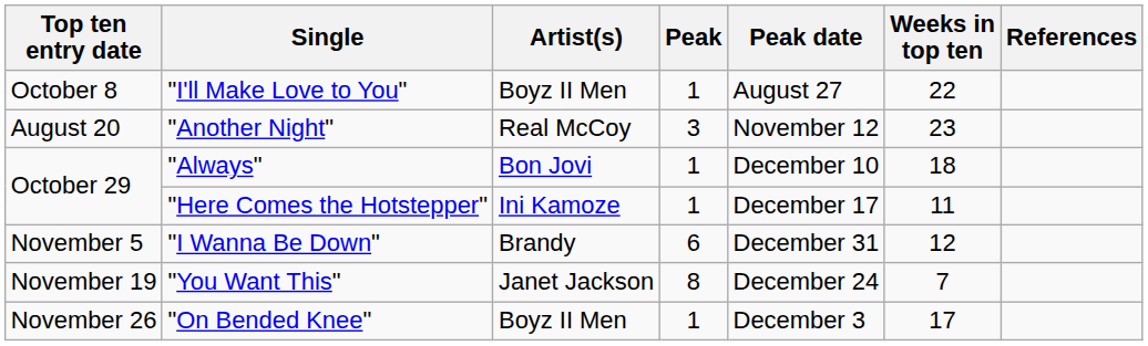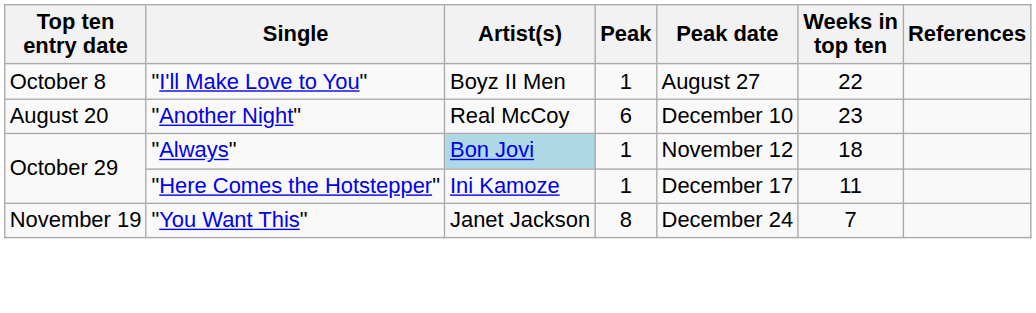"Another Night" | Peak: 3 -> 6
"Another Night" | Peak date: November 12 -> December 10
"Always" | Artist(s): no background -> lightblue background
"Always" | Peak date: December 10 -> November 12
- row: November 5 | "I Wanna Be Down" | Brandy | 6 | December 31 | 12
- row: November 26 | "On Bended Knee" | Boyz II Men | 1 | December 3 | 17
